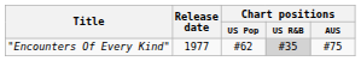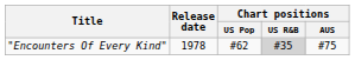"Encounters Of Every Kind" | Release date: 1977 -> 1978
